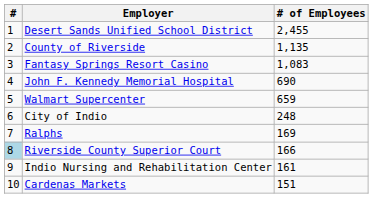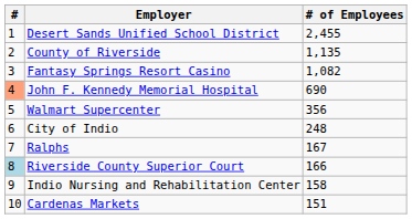Fantasy Springs Resort Casino | # of Employees: 1,083 -> 1,082
John F. Kennedy Memorial Hospital | #: no background -> lightsalmon background
Walmart Supercenter | # of Employees: 659 -> 356
Ralphs | # of Employees: 169 -> 167
Indio Nursing and Rehabilitation Center | # of Employees: 161 -> 158
